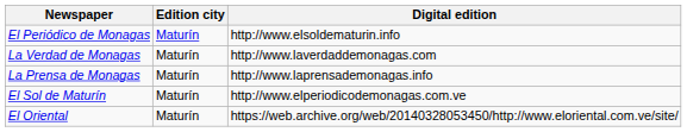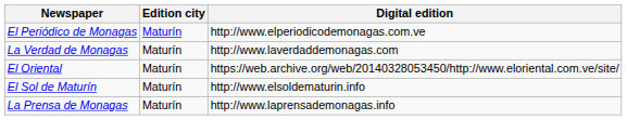El Periódico de Monagas | Digital edition: http://www.elsoldematurin.info -> http://www.elperiodicodemonagas.com.ve
rows swapped: La Prensa de Monagas <-> El Oriental
El Sol de Maturín | Digital edition: http://www.elperiodicodemonagas.com.ve -> http://www.elsoldematurin.info
